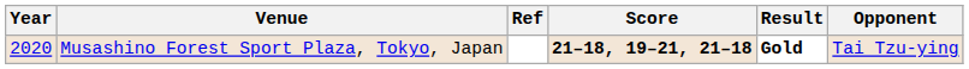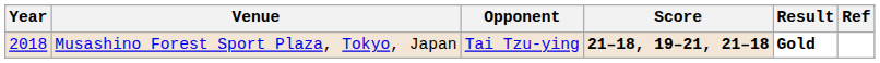columns swapped: Opponent <-> Ref
Musashino Forest Sport Plaza, Tokyo, Japan | Year: 2020 -> 2018
